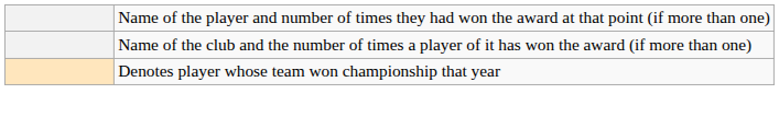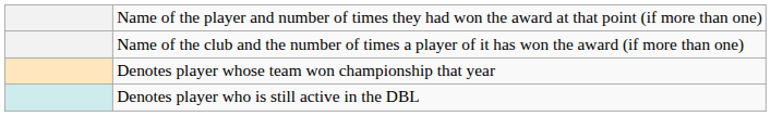+ row: Denotes player who is still active in the DBL
